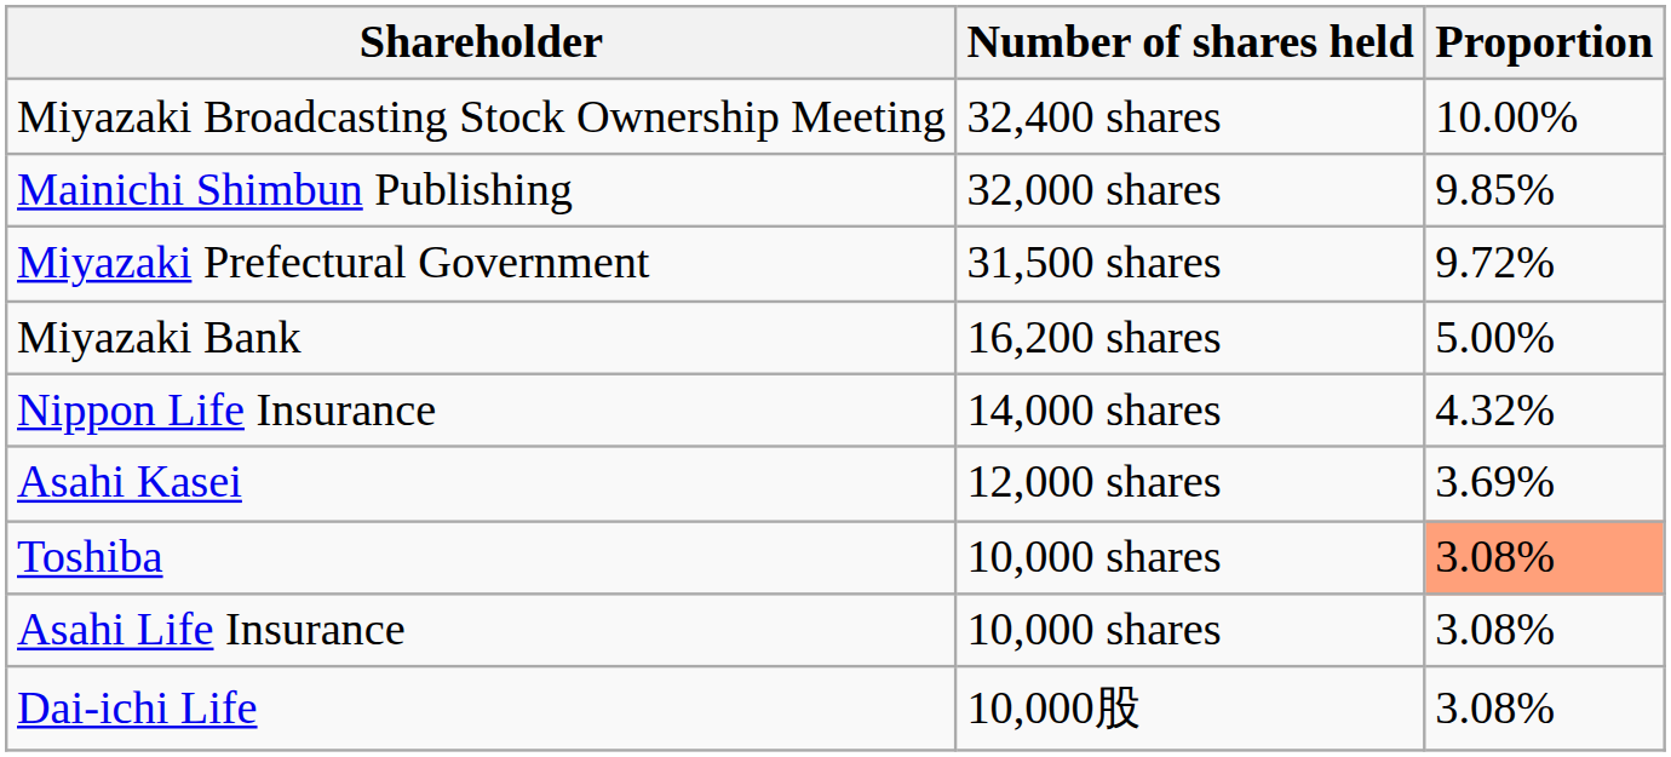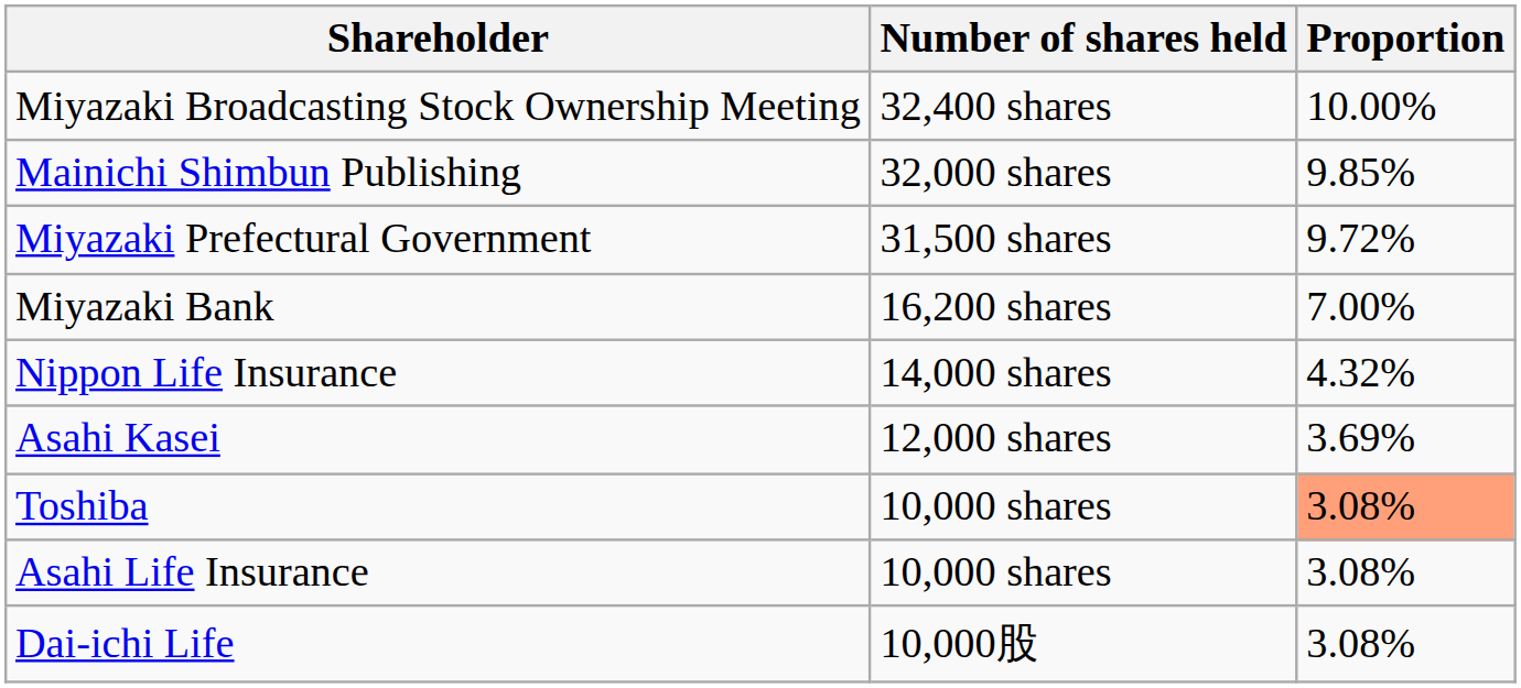Miyazaki Bank | Proportion: 5.00% -> 7.00%
